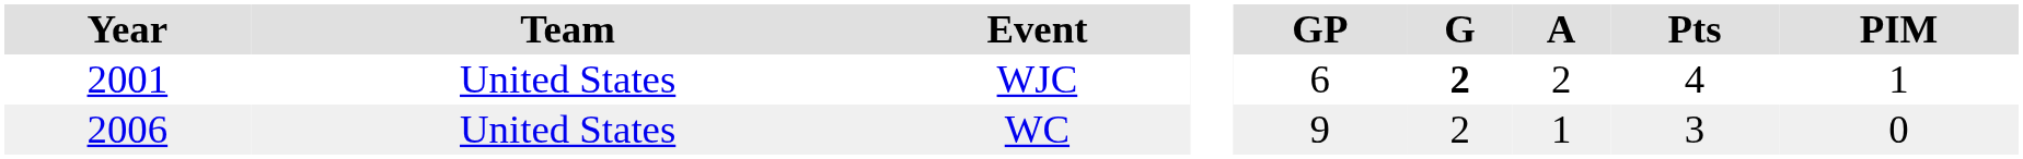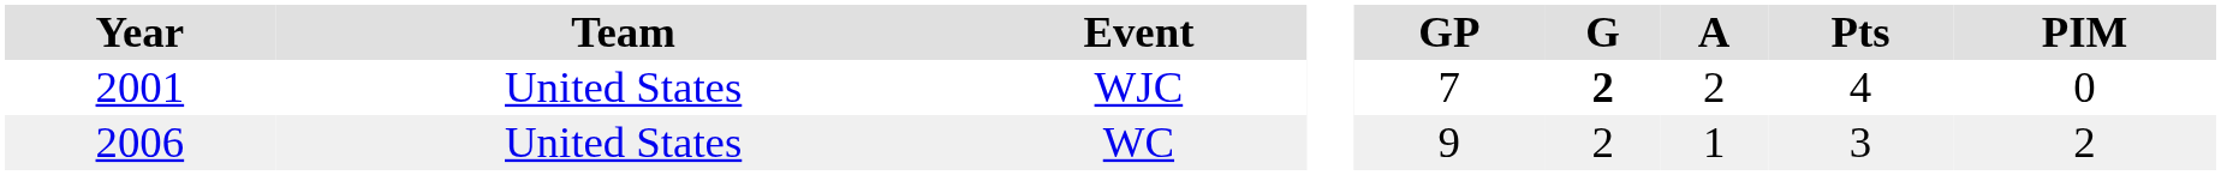WJC | GP: 6 -> 7
WJC | PIM: 1 -> 0
WC | PIM: 0 -> 2
